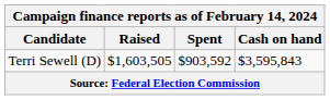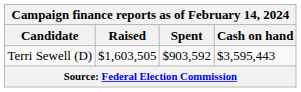Terri Sewell (D) | Cash on hand: $3,595,843 -> $3,595,443
